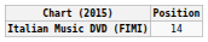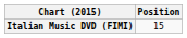Italian Music DVD (FIMI) | Position: 14 -> 15
